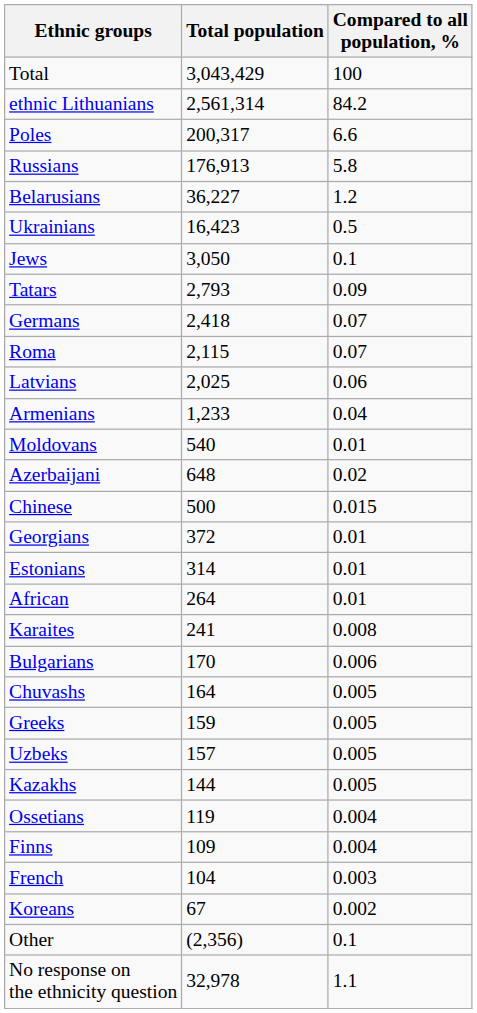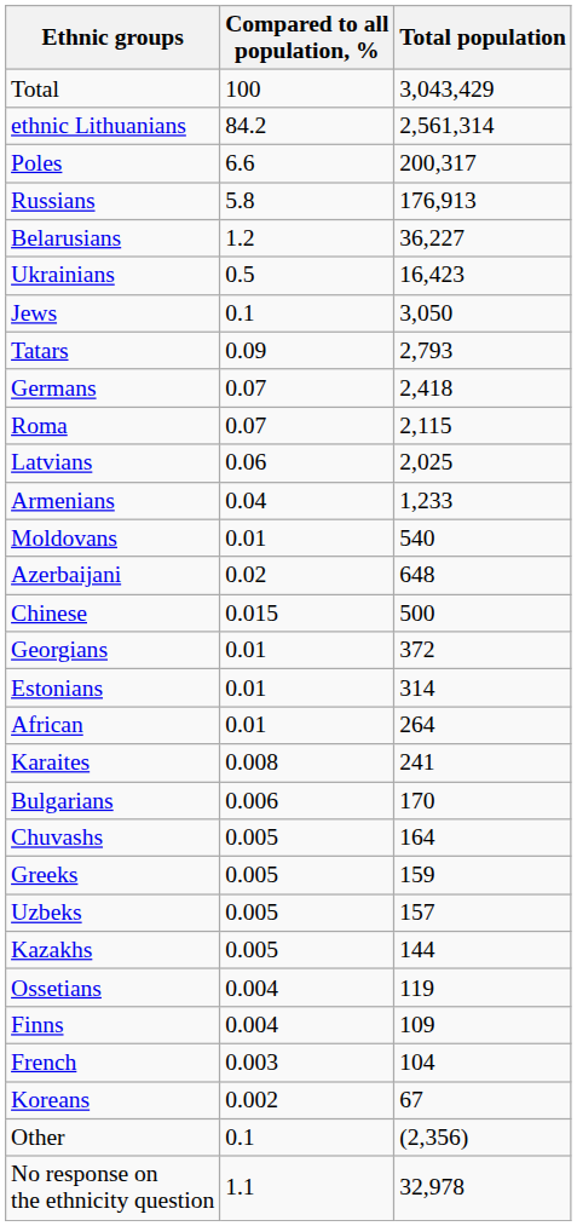columns swapped: Total population <-> Compared to all population, %
